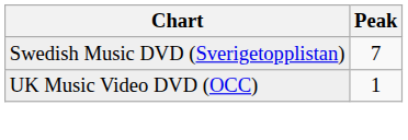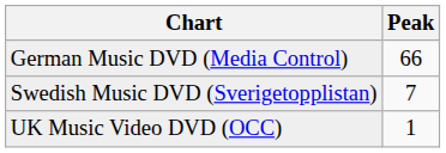+ row: German Music DVD (Media Control) | 66
